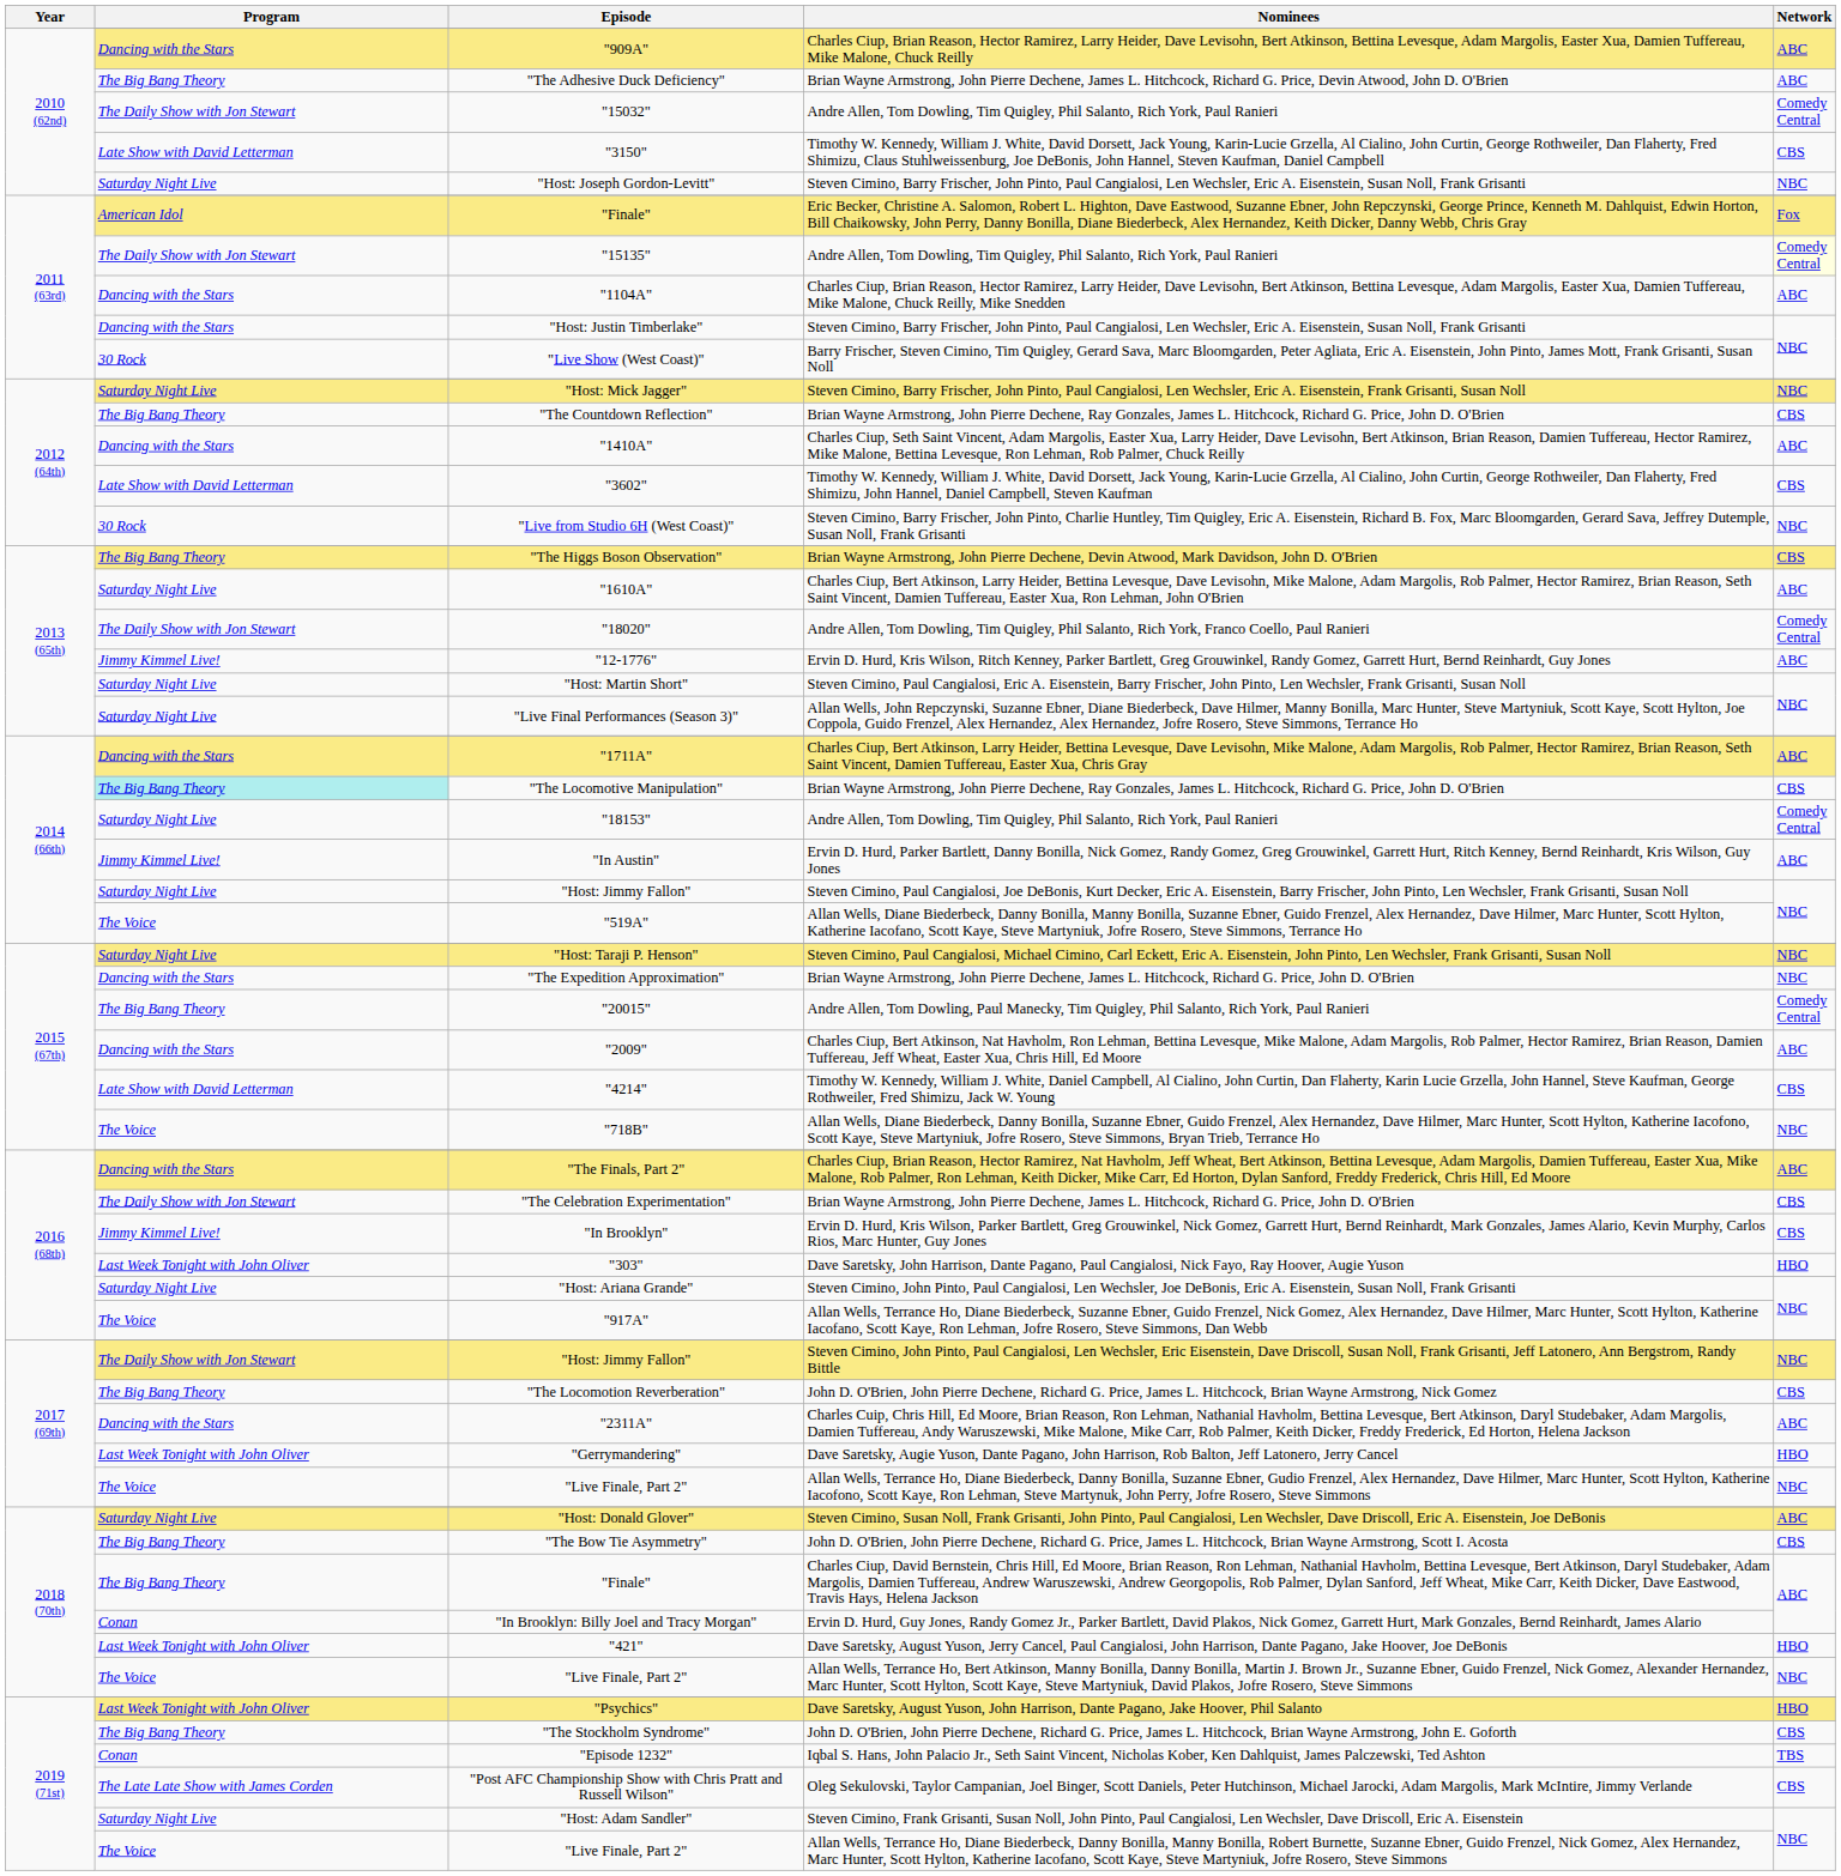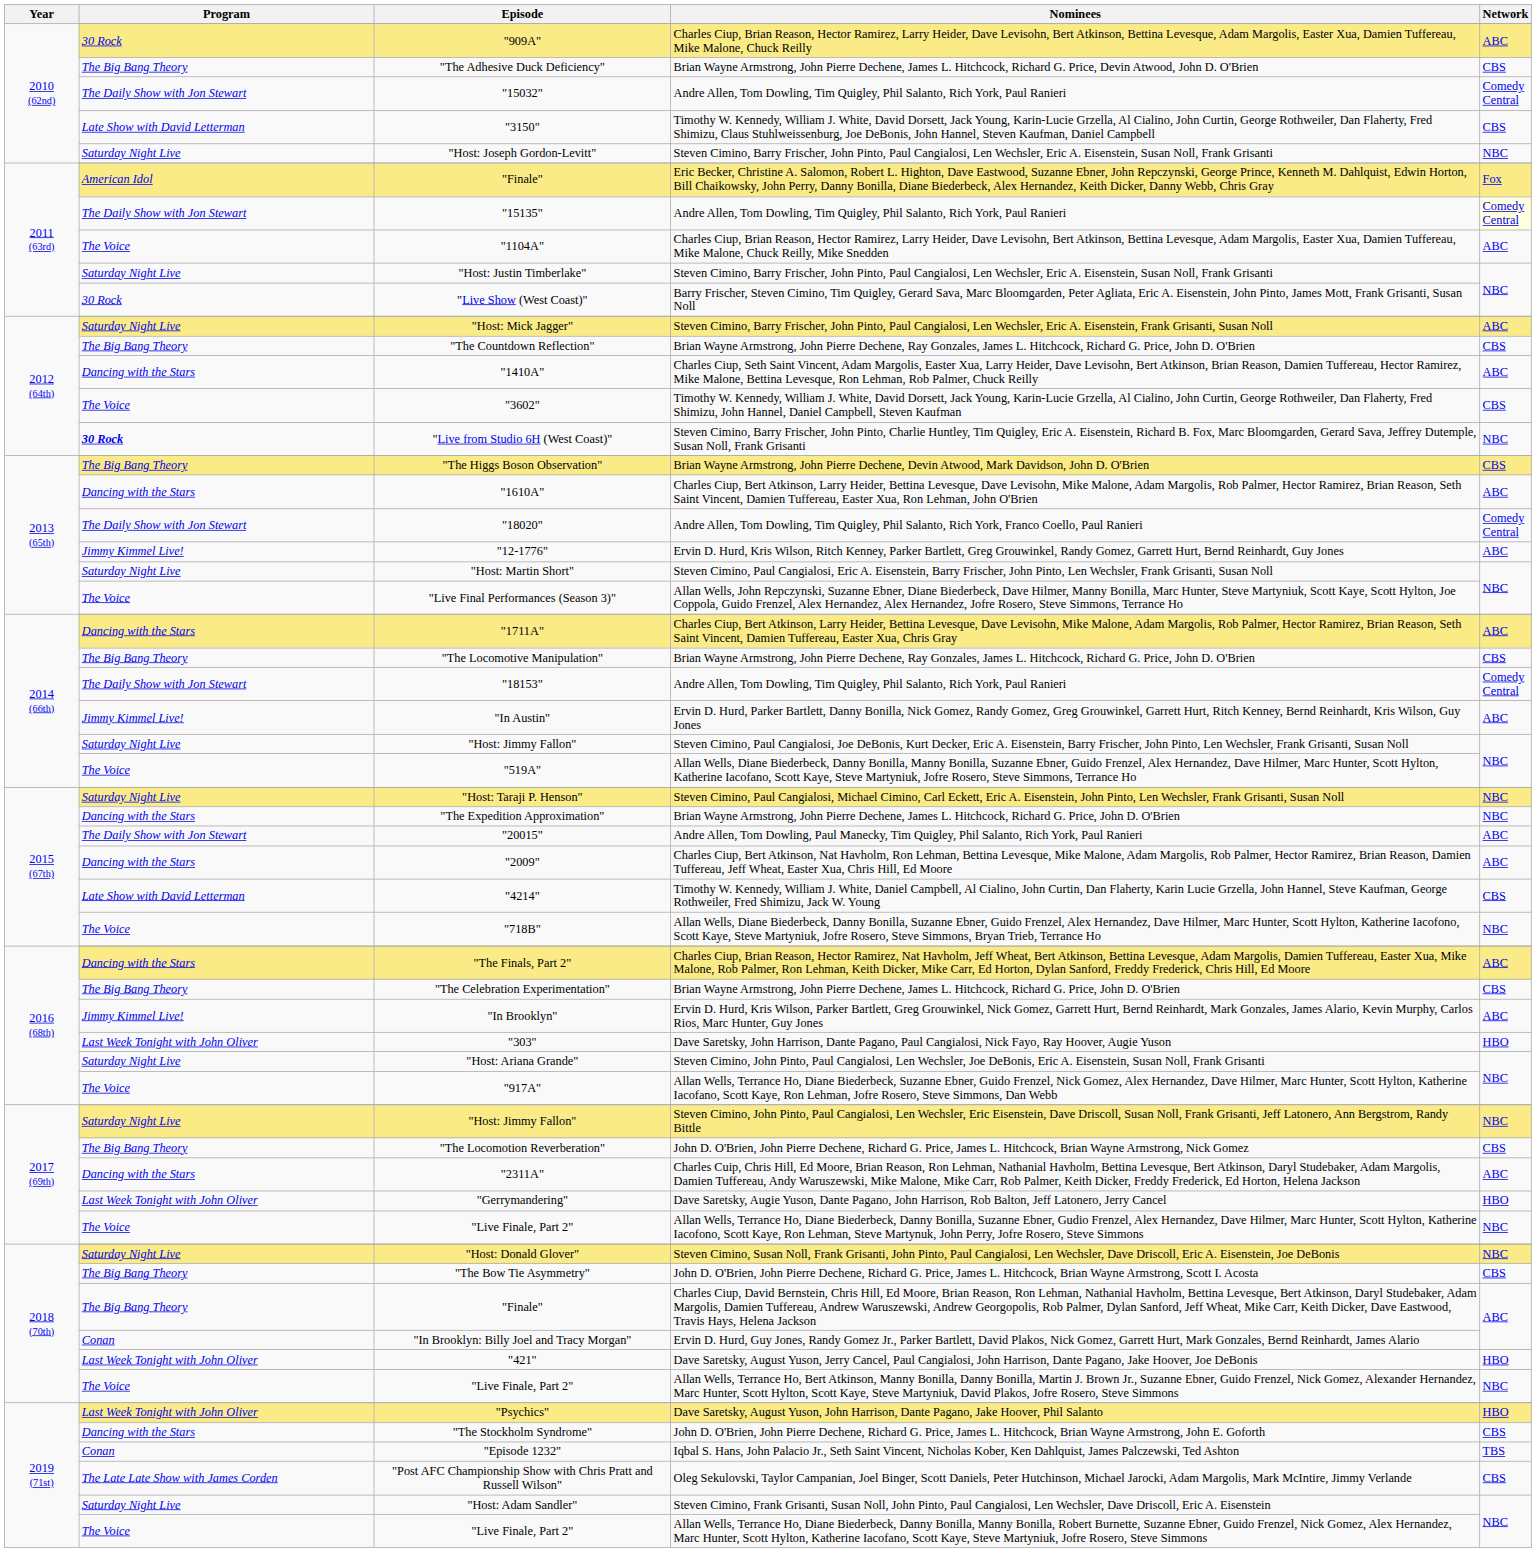"909A" | Program: Dancing with the Stars -> 30 Rock
"The Adhesive Duck Deficiency" | Network: ABC -> CBS
"1104A" | Program: Dancing with the Stars -> The Voice
"Host: Justin Timberlake" | Program: Dancing with the Stars -> Saturday Night Live
"Host: Mick Jagger" | Network: NBC -> ABC
"3602" | Program: Late Show with David Letterman -> The Voice
"Live from Studio 6H (West Coast)" | Program: normal -> bold
"1610A" | Program: Saturday Night Live -> Dancing with the Stars
"Live Final Performances (Season 3)" | Program: Saturday Night Live -> The Voice
"The Locomotive Manipulation" | Program: paleturquoise background -> no background
"18153" | Program: Saturday Night Live -> The Daily Show with Jon Stewart
"20015" | Program: The Big Bang Theory -> The Daily Show with Jon Stewart
"20015" | Network: Comedy Central -> ABC
"The Celebration Experimentation" | Program: The Daily Show with Jon Stewart -> The Big Bang Theory
"In Brooklyn" | Network: CBS -> ABC
2017 (69th) / "Host: Jimmy Fallon" | Program: The Daily Show with Jon Stewart -> Saturday Night Live
"Host: Donald Glover" | Network: ABC -> NBC
"The Stockholm Syndrome" | Program: The Big Bang Theory -> Dancing with the Stars
